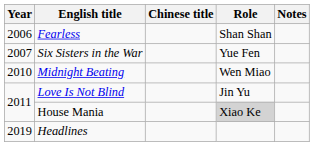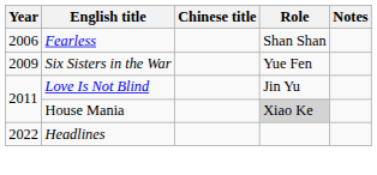Six Sisters in the War | Year: 2007 -> 2009
- row: 2010 | Midnight Beating | Wen Miao
Headlines | Year: 2019 -> 2022
